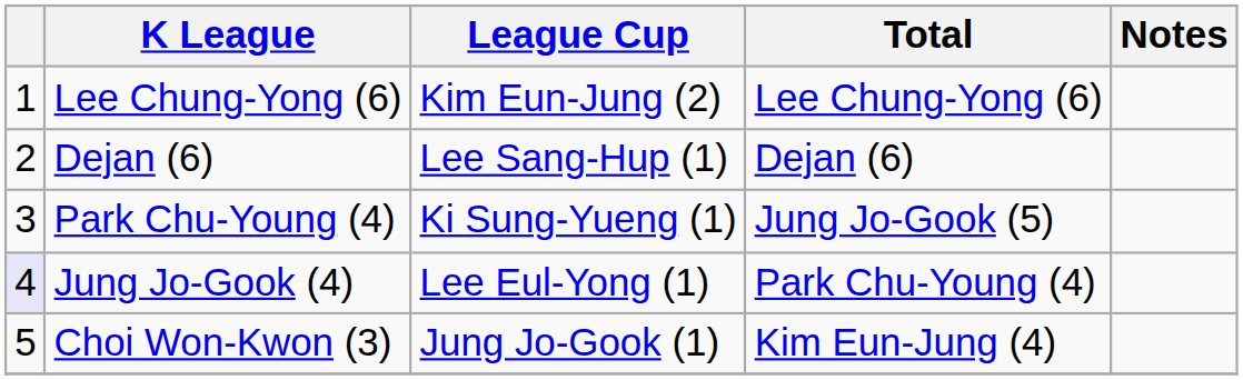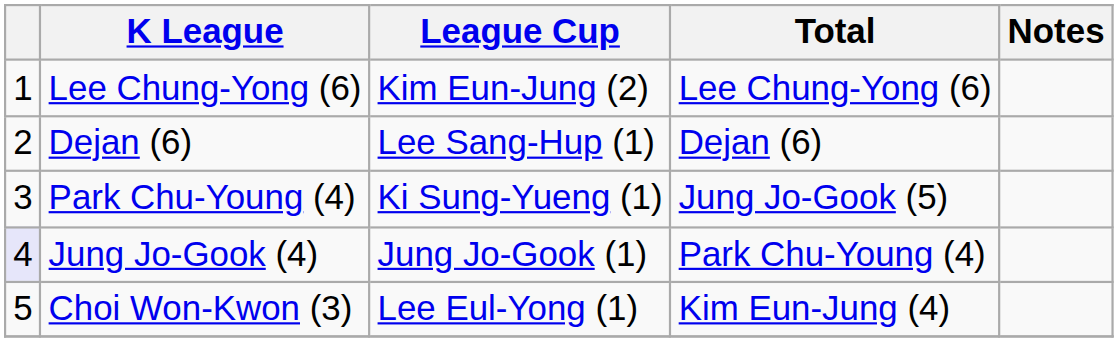Jung Jo-Gook (4) | League Cup: Lee Eul-Yong (1) -> Jung Jo-Gook (1)
Choi Won-Kwon (3) | League Cup: Jung Jo-Gook (1) -> Lee Eul-Yong (1)
